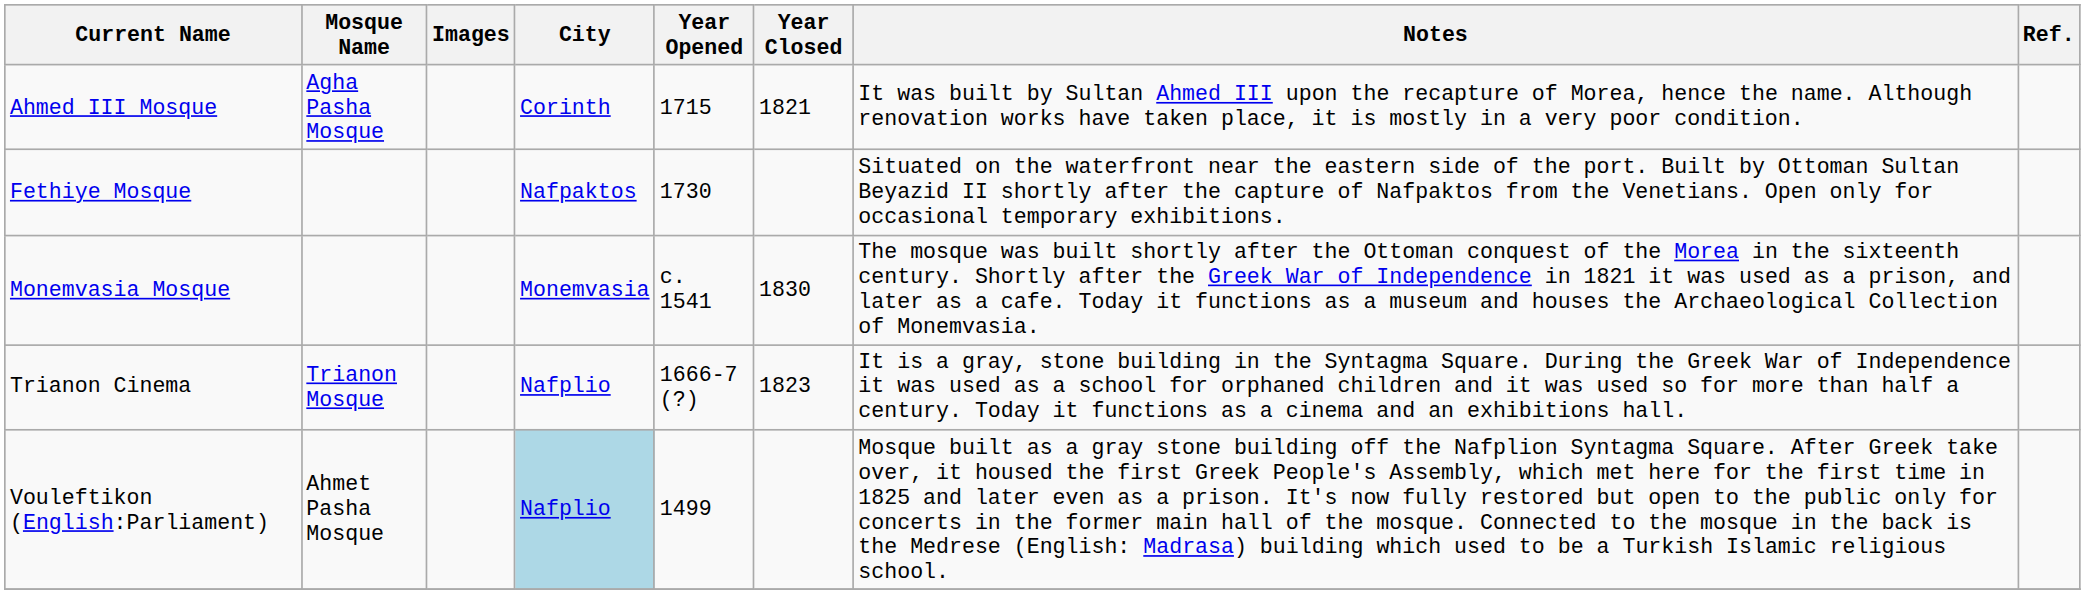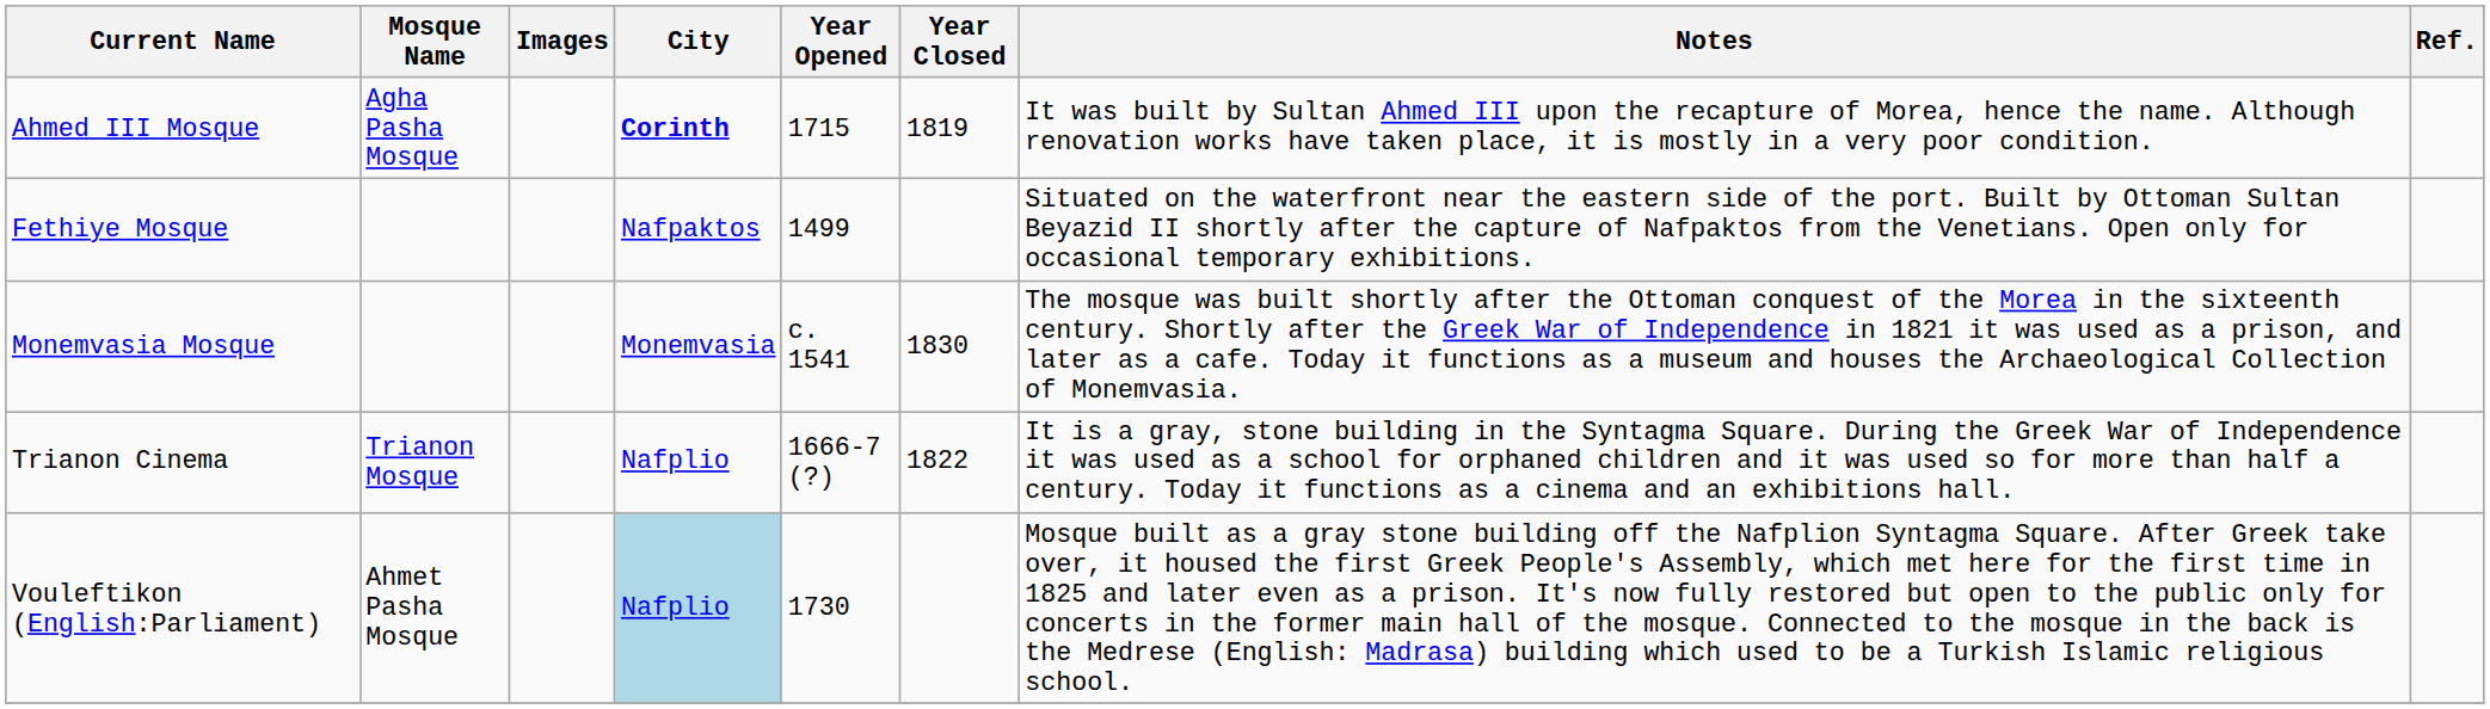Ahmed III Mosque | City: normal -> bold
Ahmed III Mosque | Year Closed: 1821 -> 1819
Fethiye Mosque | Year Opened: 1730 -> 1499
Trianon Cinema | Year Closed: 1823 -> 1822
Vouleftikon (English:Parliament) | Year Opened: 1499 -> 1730
